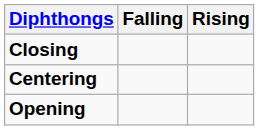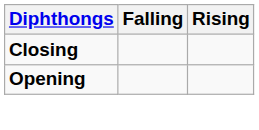- row: Centering
